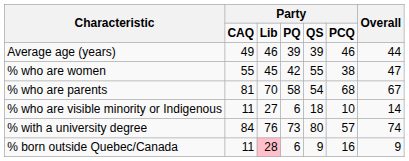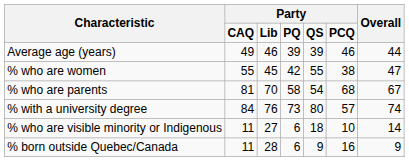rows swapped: % who are visible minority or Indigenous <-> % with a university degree
% born outside Quebec/Canada | column 3: pink background -> no background
